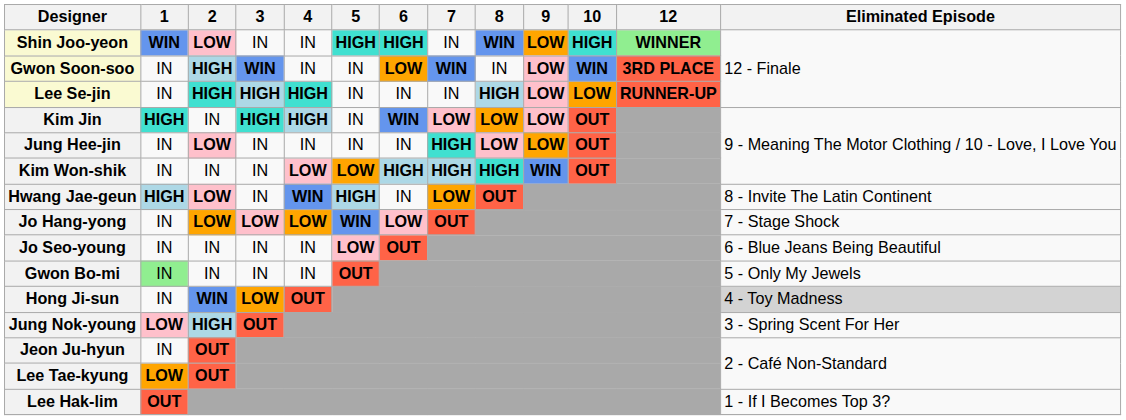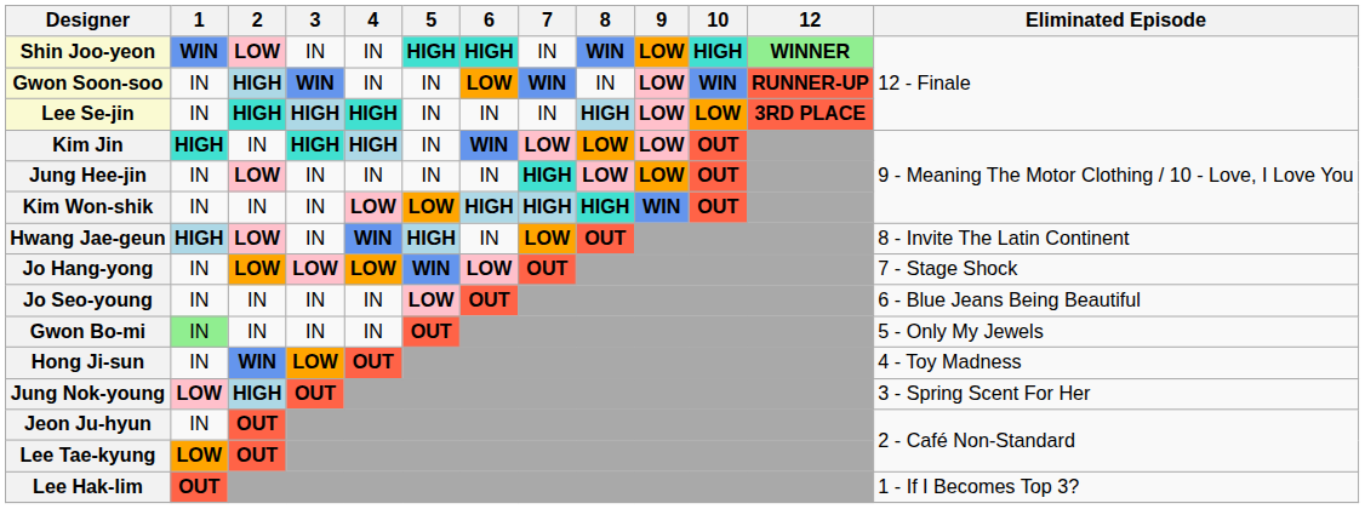Gwon Soon-soo | 12: 3RD PLACE -> RUNNER-UP
Lee Se-jin | 12: RUNNER-UP -> 3RD PLACE
Hong Ji-sun | Eliminated Episode: lightgrey background -> no background
